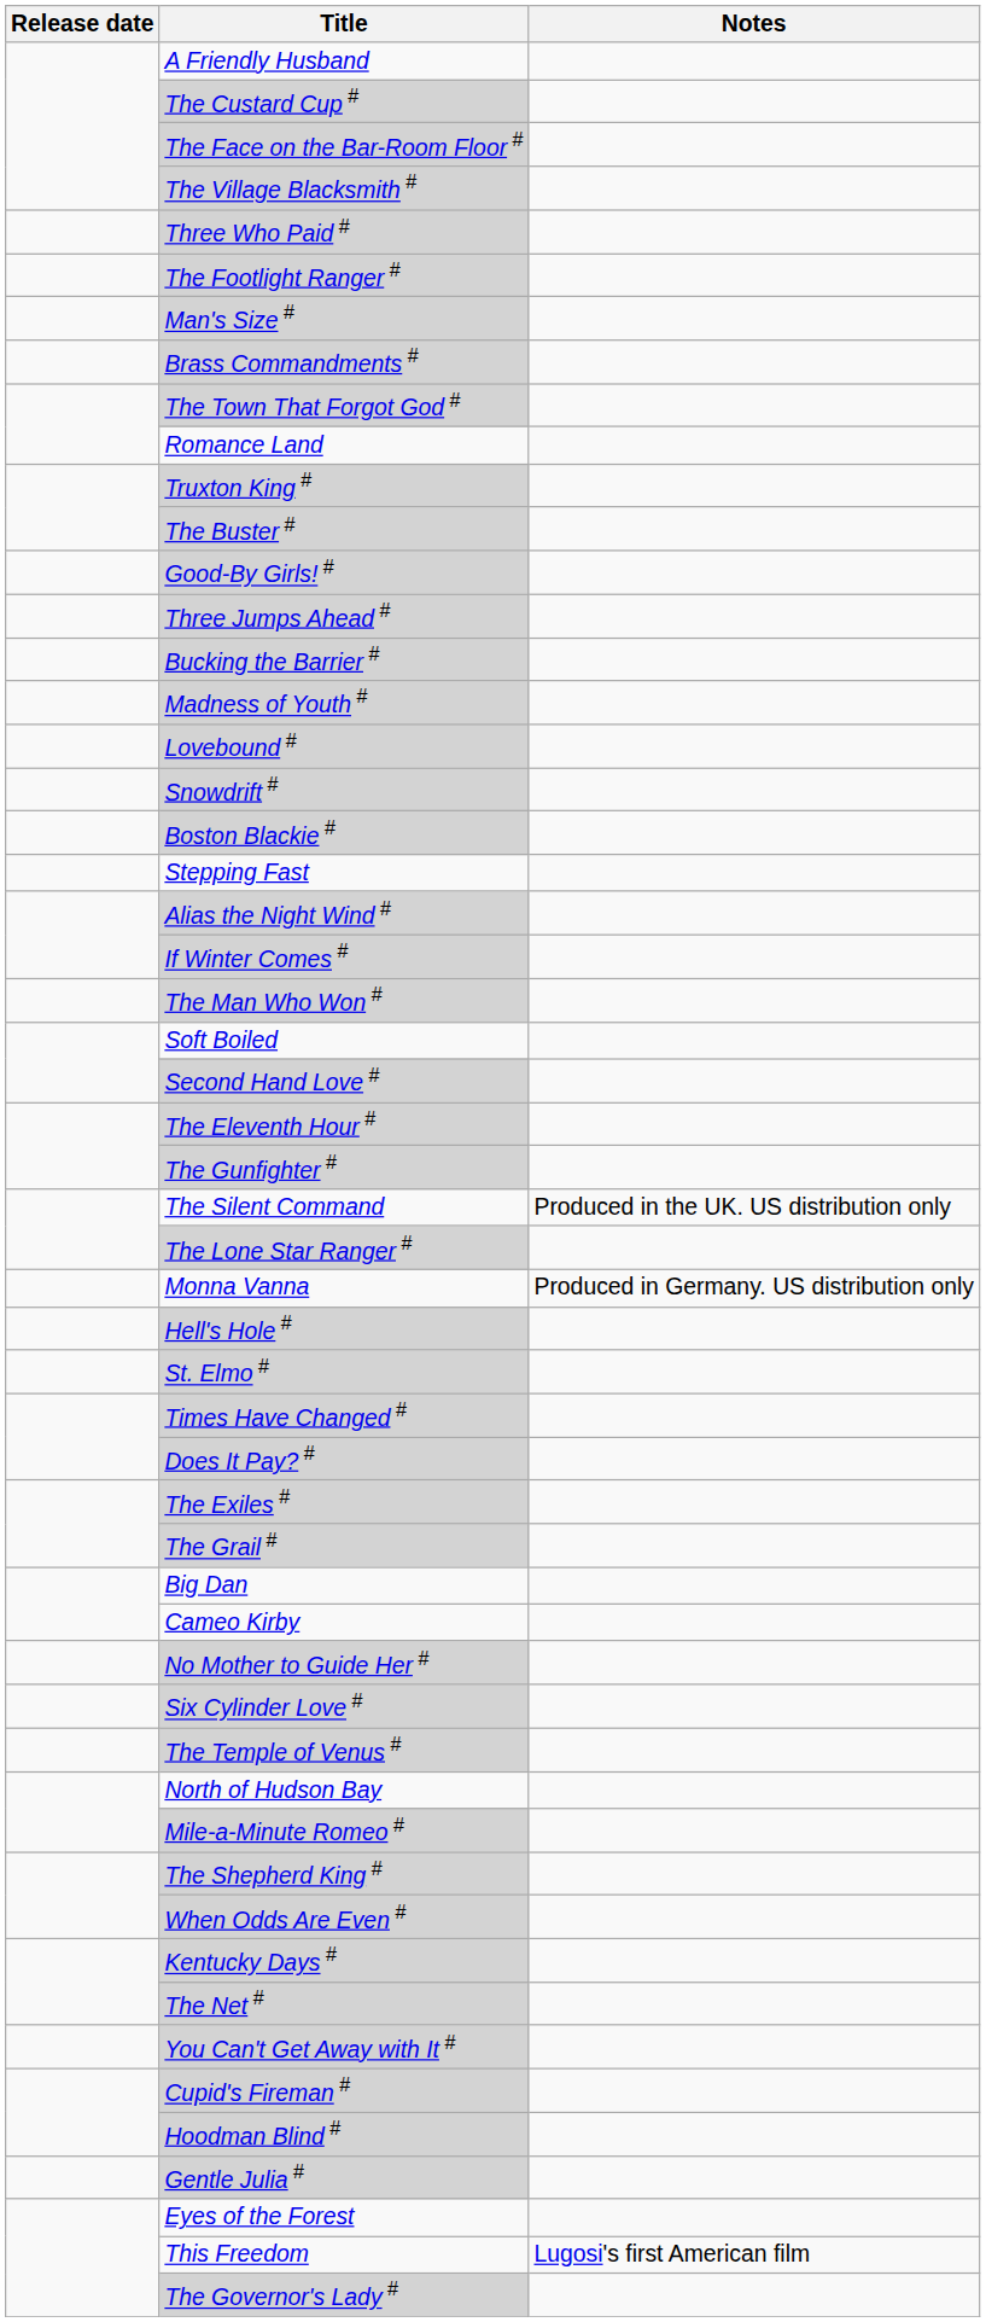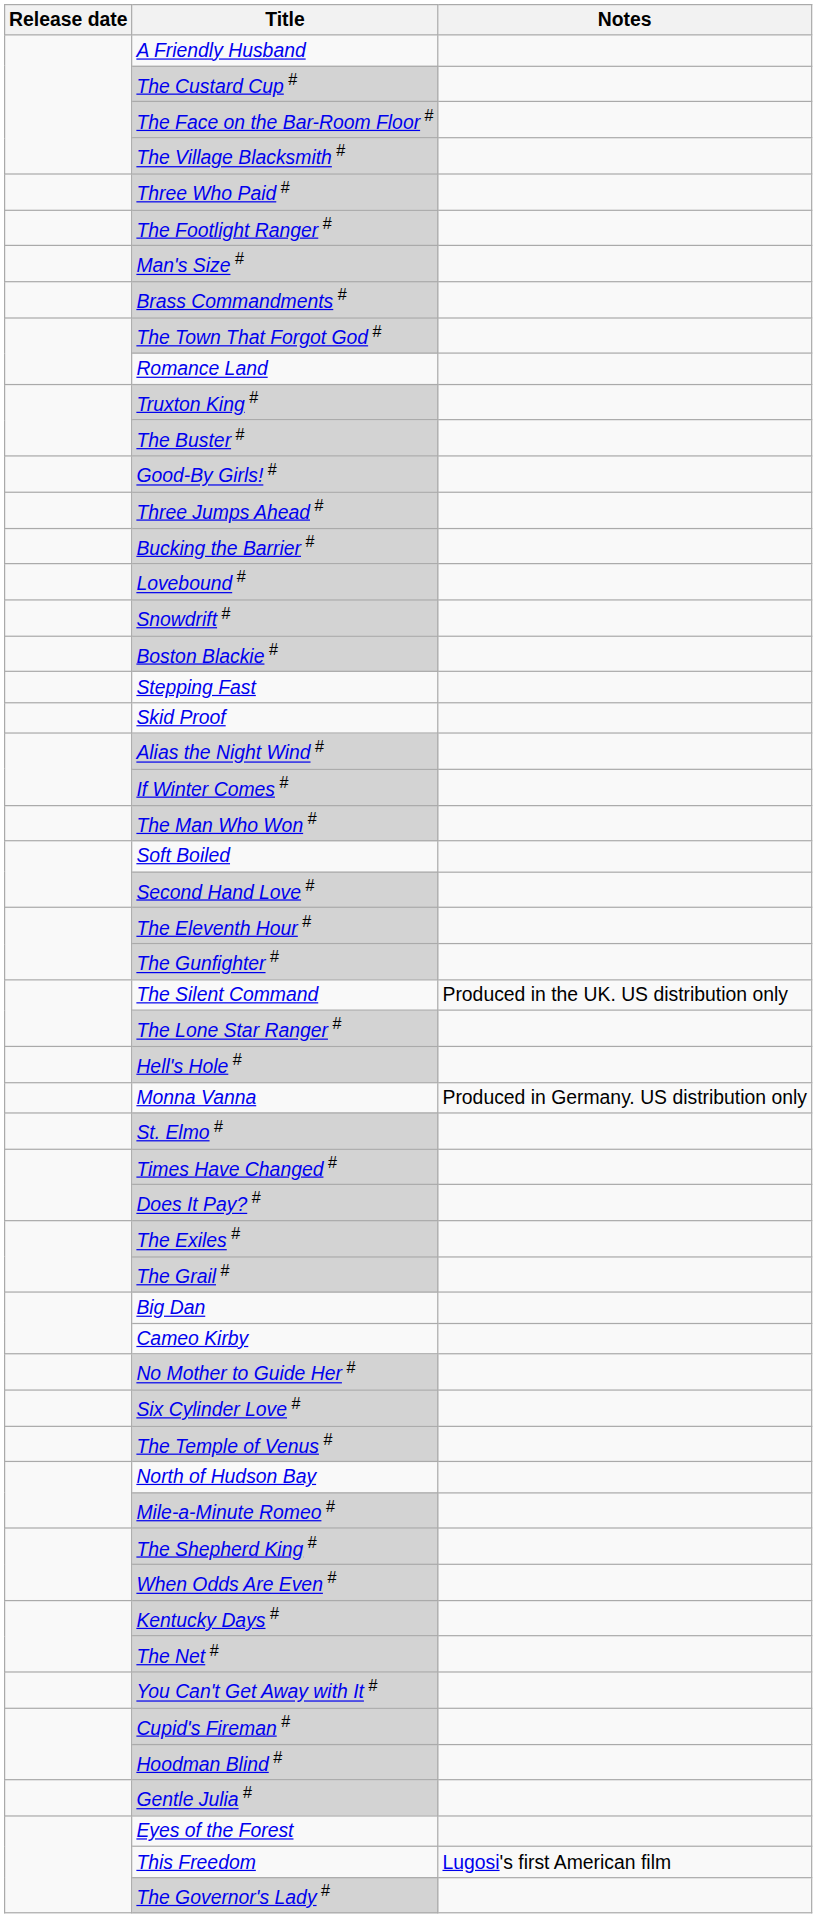- row: Madness of Youth #
+ row: Skid Proof
rows swapped: Monna Vanna <-> Hell's Hole #
